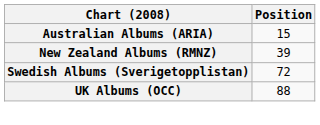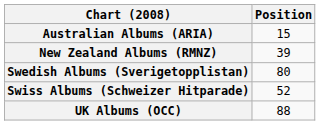Swedish Albums (Sverigetopplistan) | Position: 72 -> 80
+ row: Swiss Albums (Schweizer Hitparade) | 52
